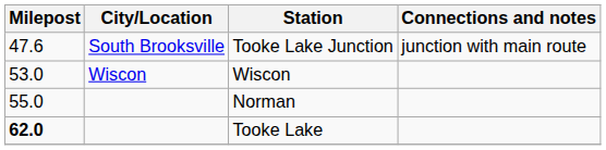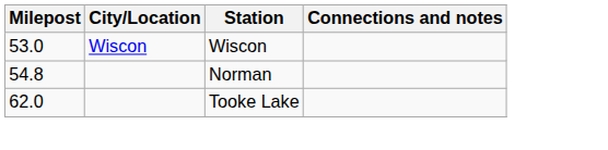- row: 47.6 | South Brooksville | Tooke Lake Junction | junction with main route
Norman | Milepost: 55.0 -> 54.8
Tooke Lake | Milepost: bold -> normal
